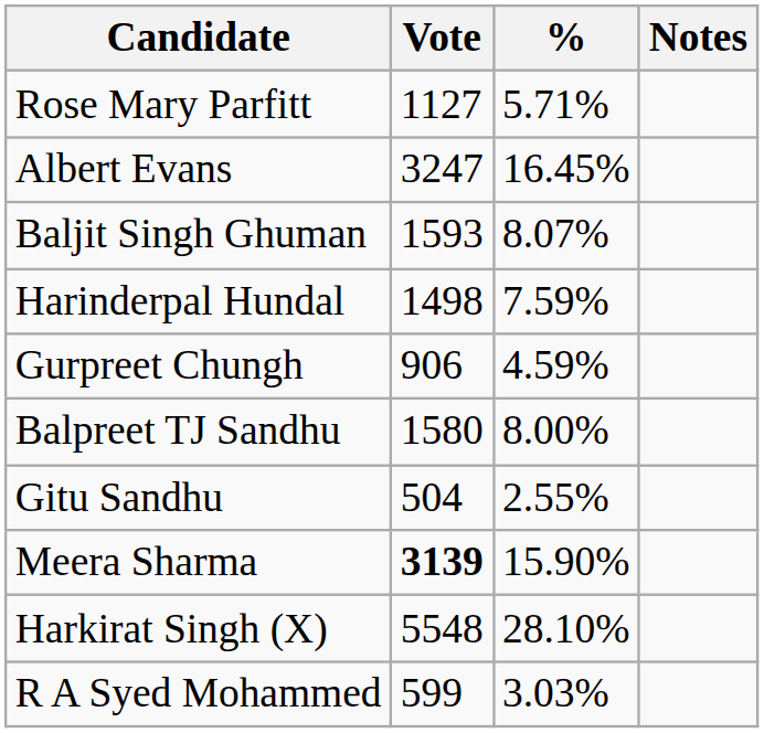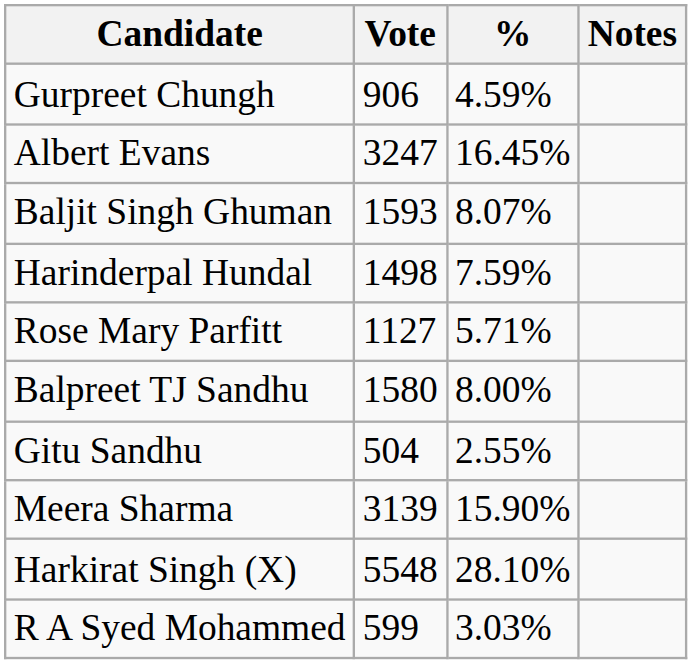rows swapped: Gurpreet Chungh <-> Rose Mary Parfitt
Meera Sharma | Vote: bold -> normal
